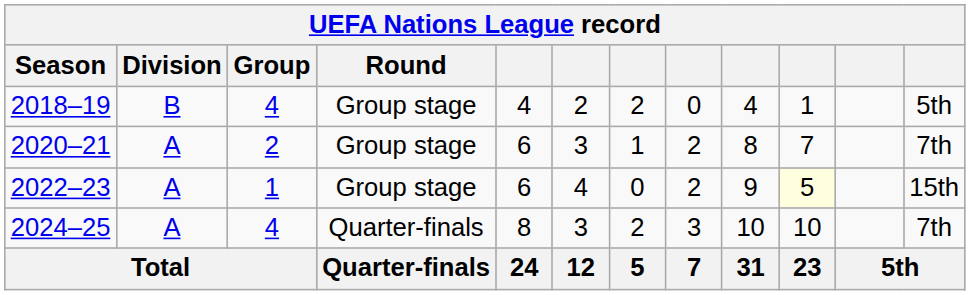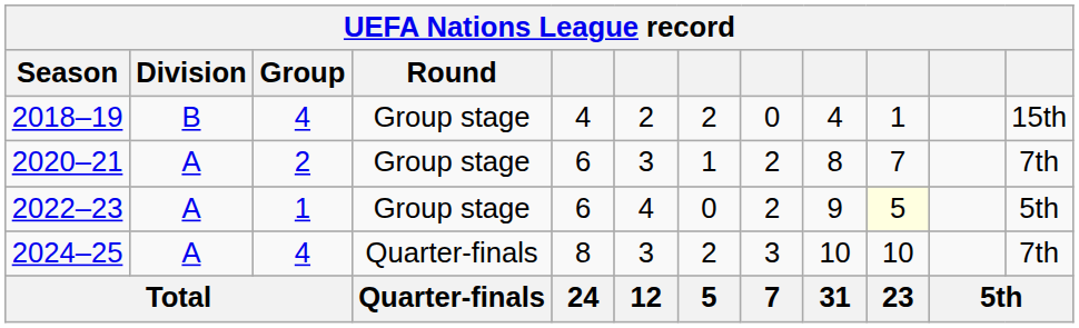2018–19 | column 12: 5th -> 15th
2022–23 | column 12: 15th -> 5th
